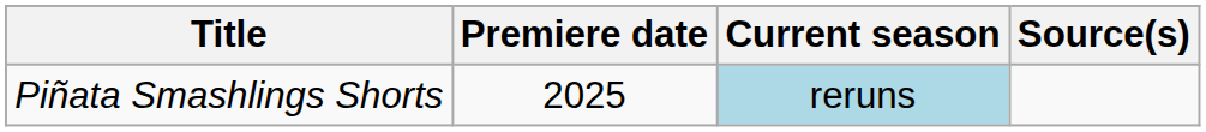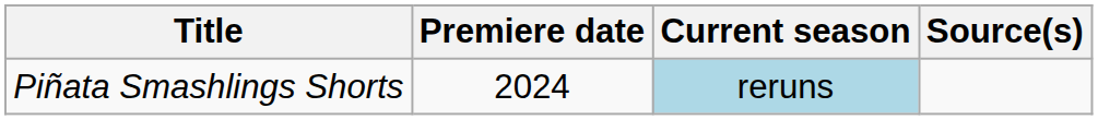Piñata Smashlings Shorts | Premiere date: 2025 -> 2024
